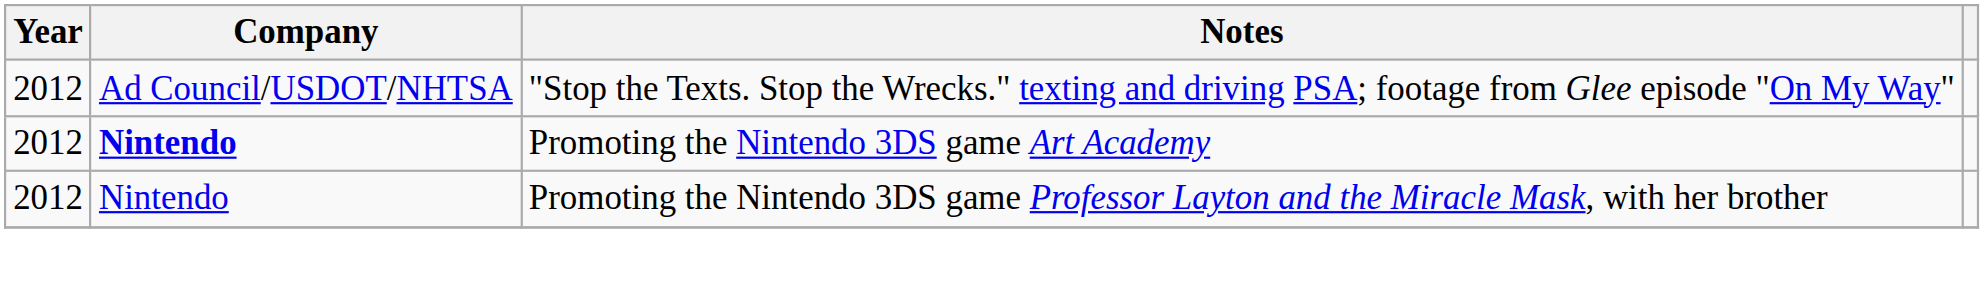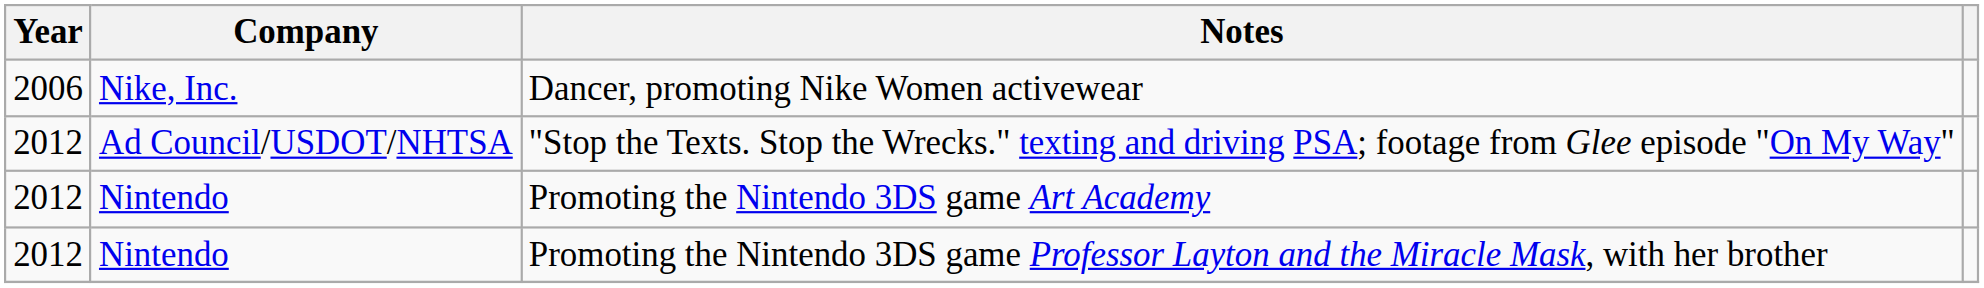+ row: 2006 | Nike, Inc. | Dancer, promoting Nike Women activewear
Promoting the Nintendo 3DS game Art Academy | Company: bold -> normal
